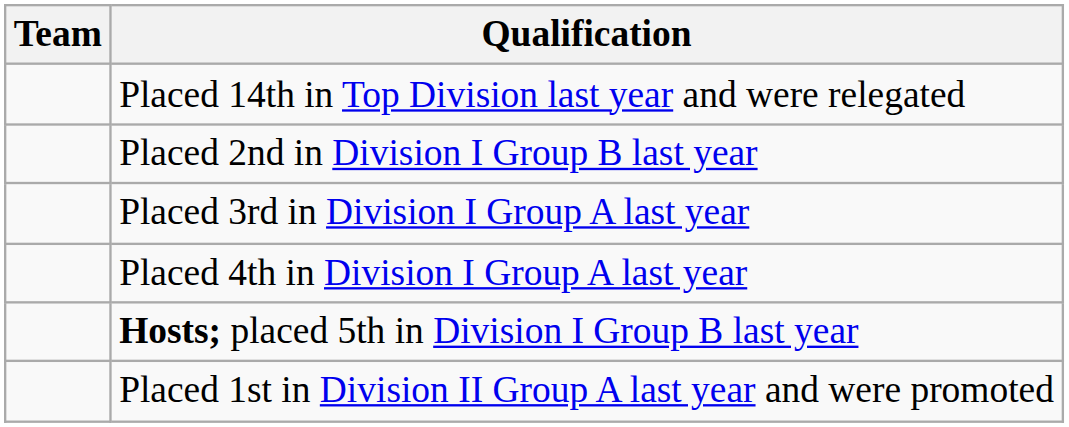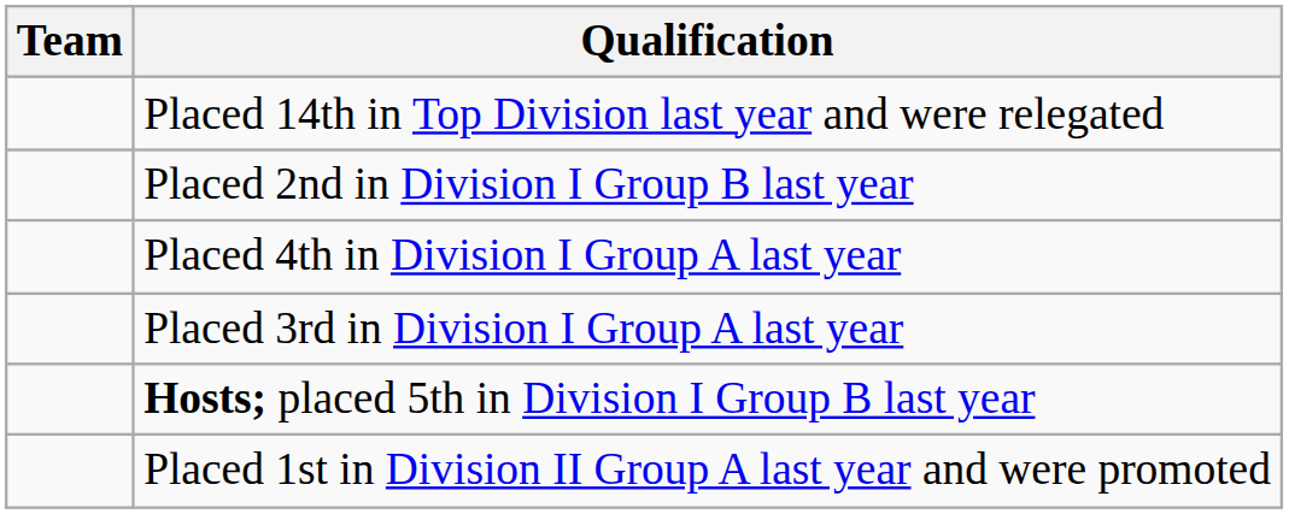rows swapped: Placed 3rd in Division I Group A last year <-> Placed 4th in Division I Group A last year
